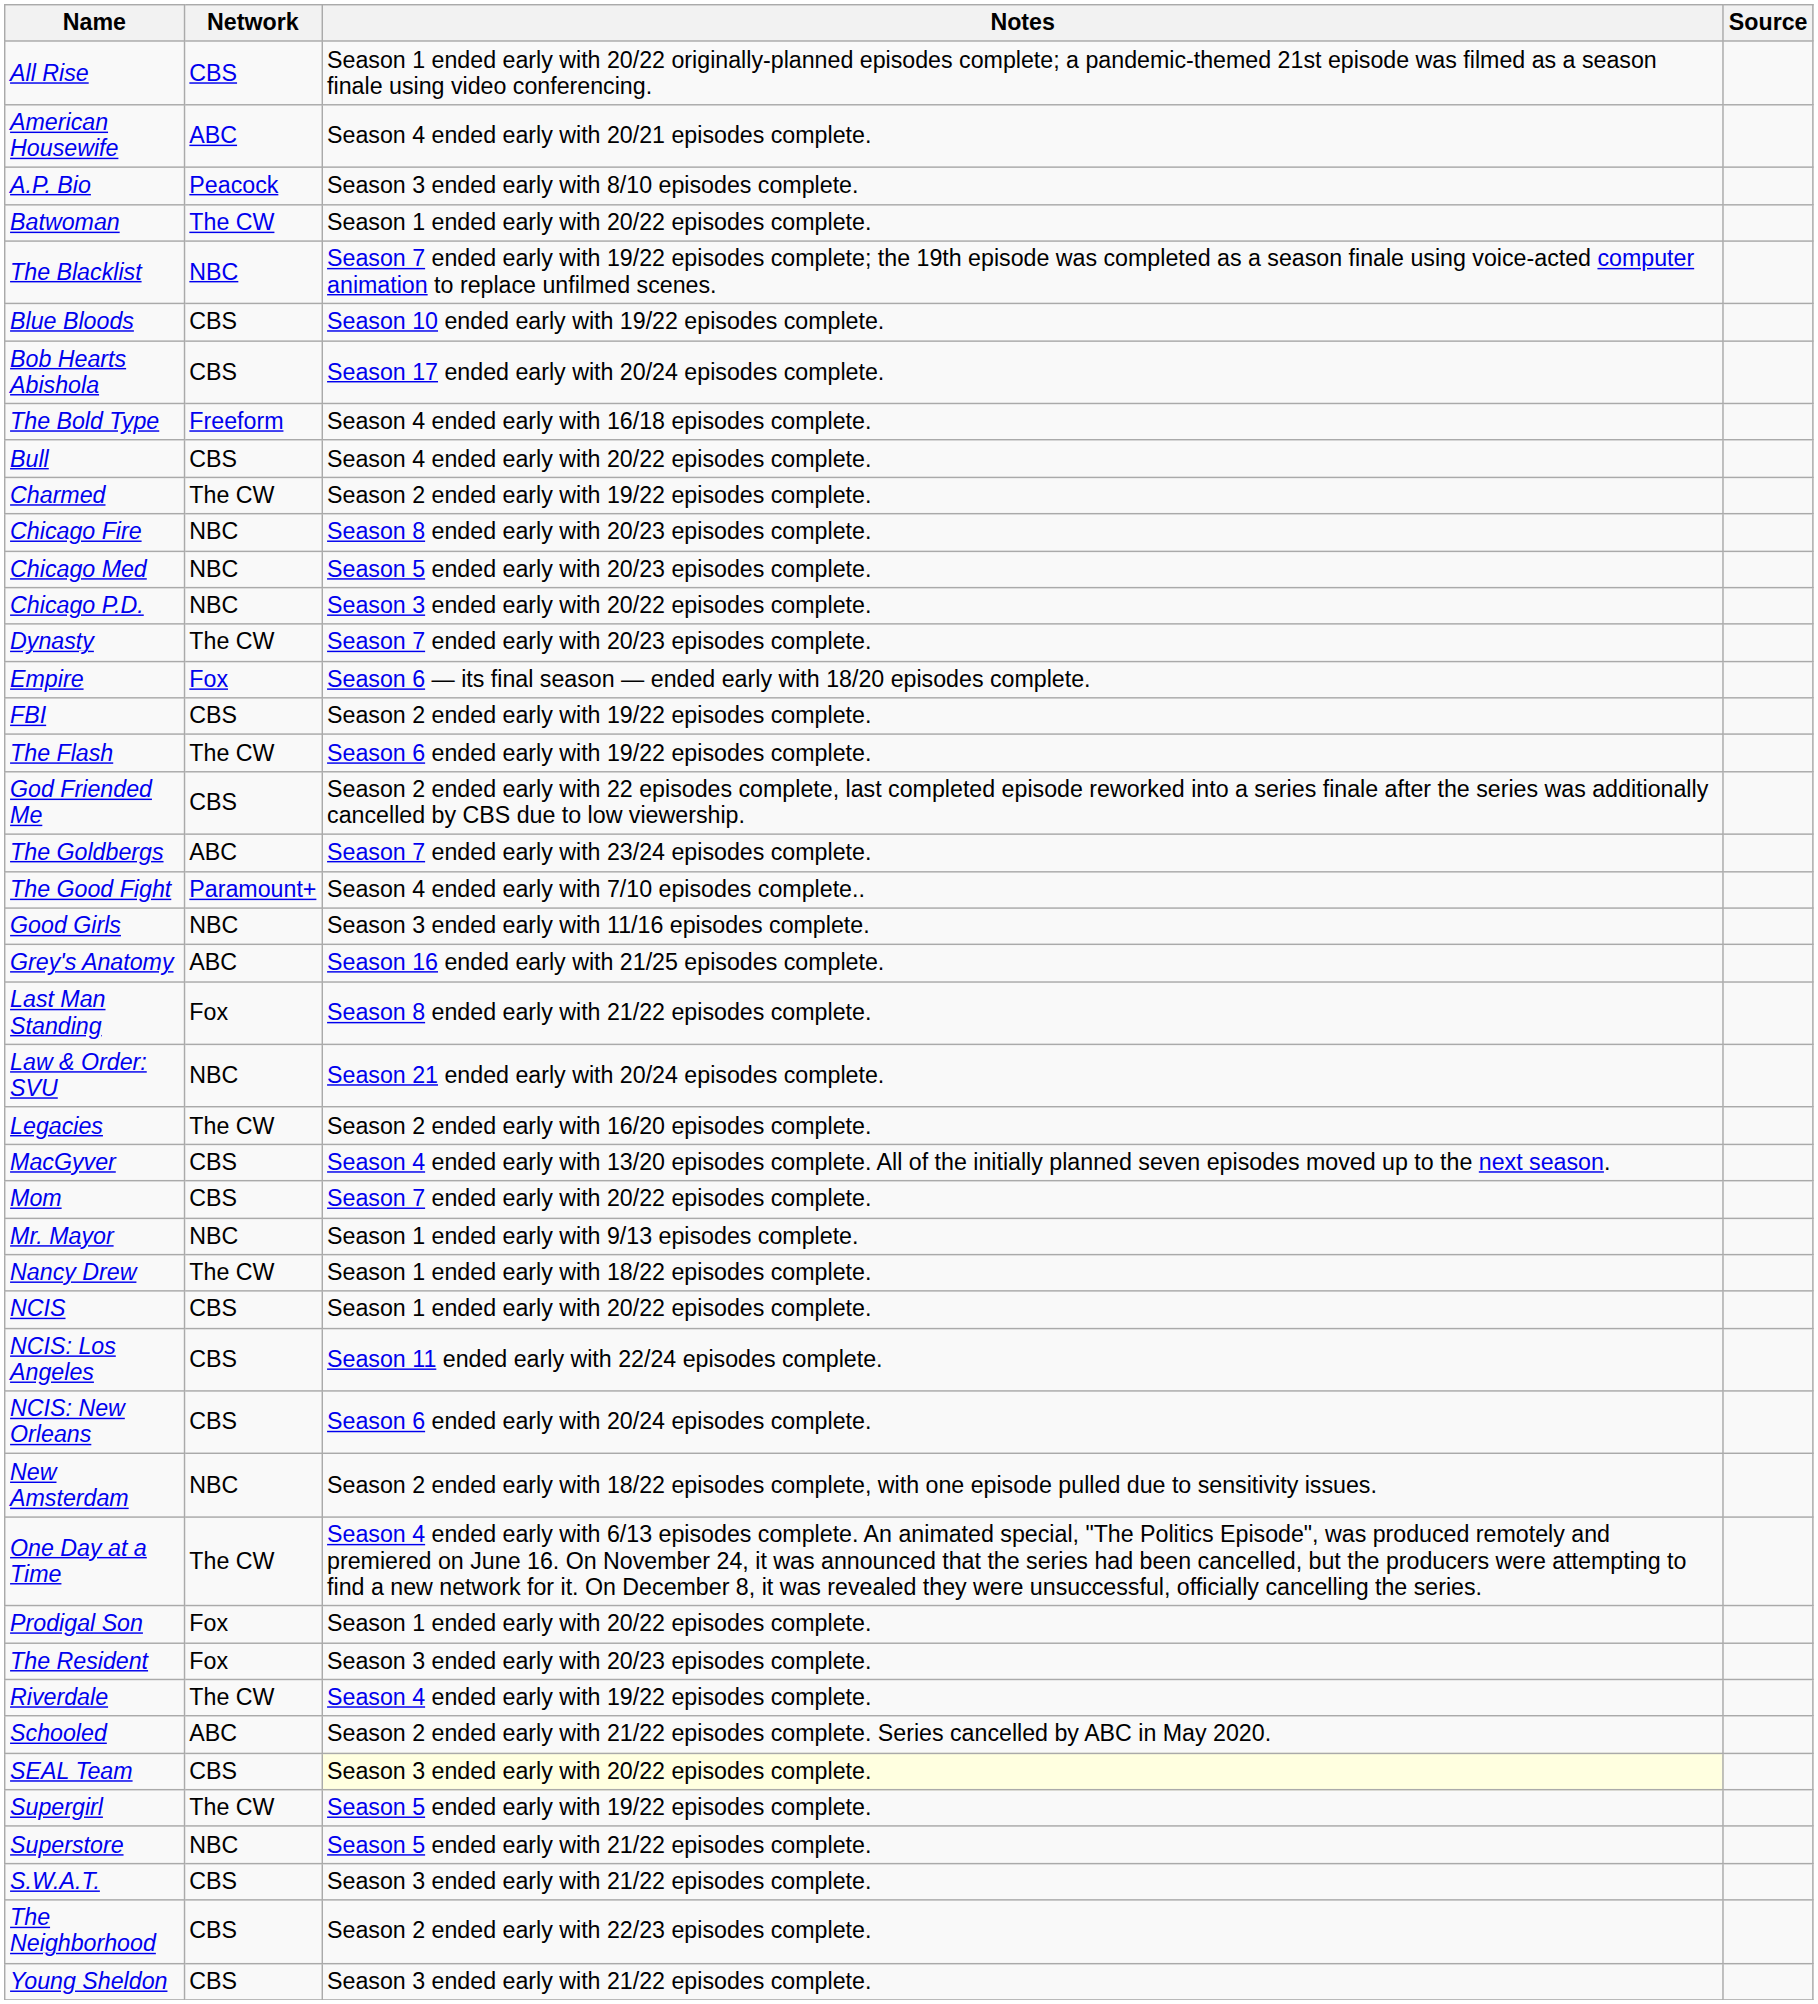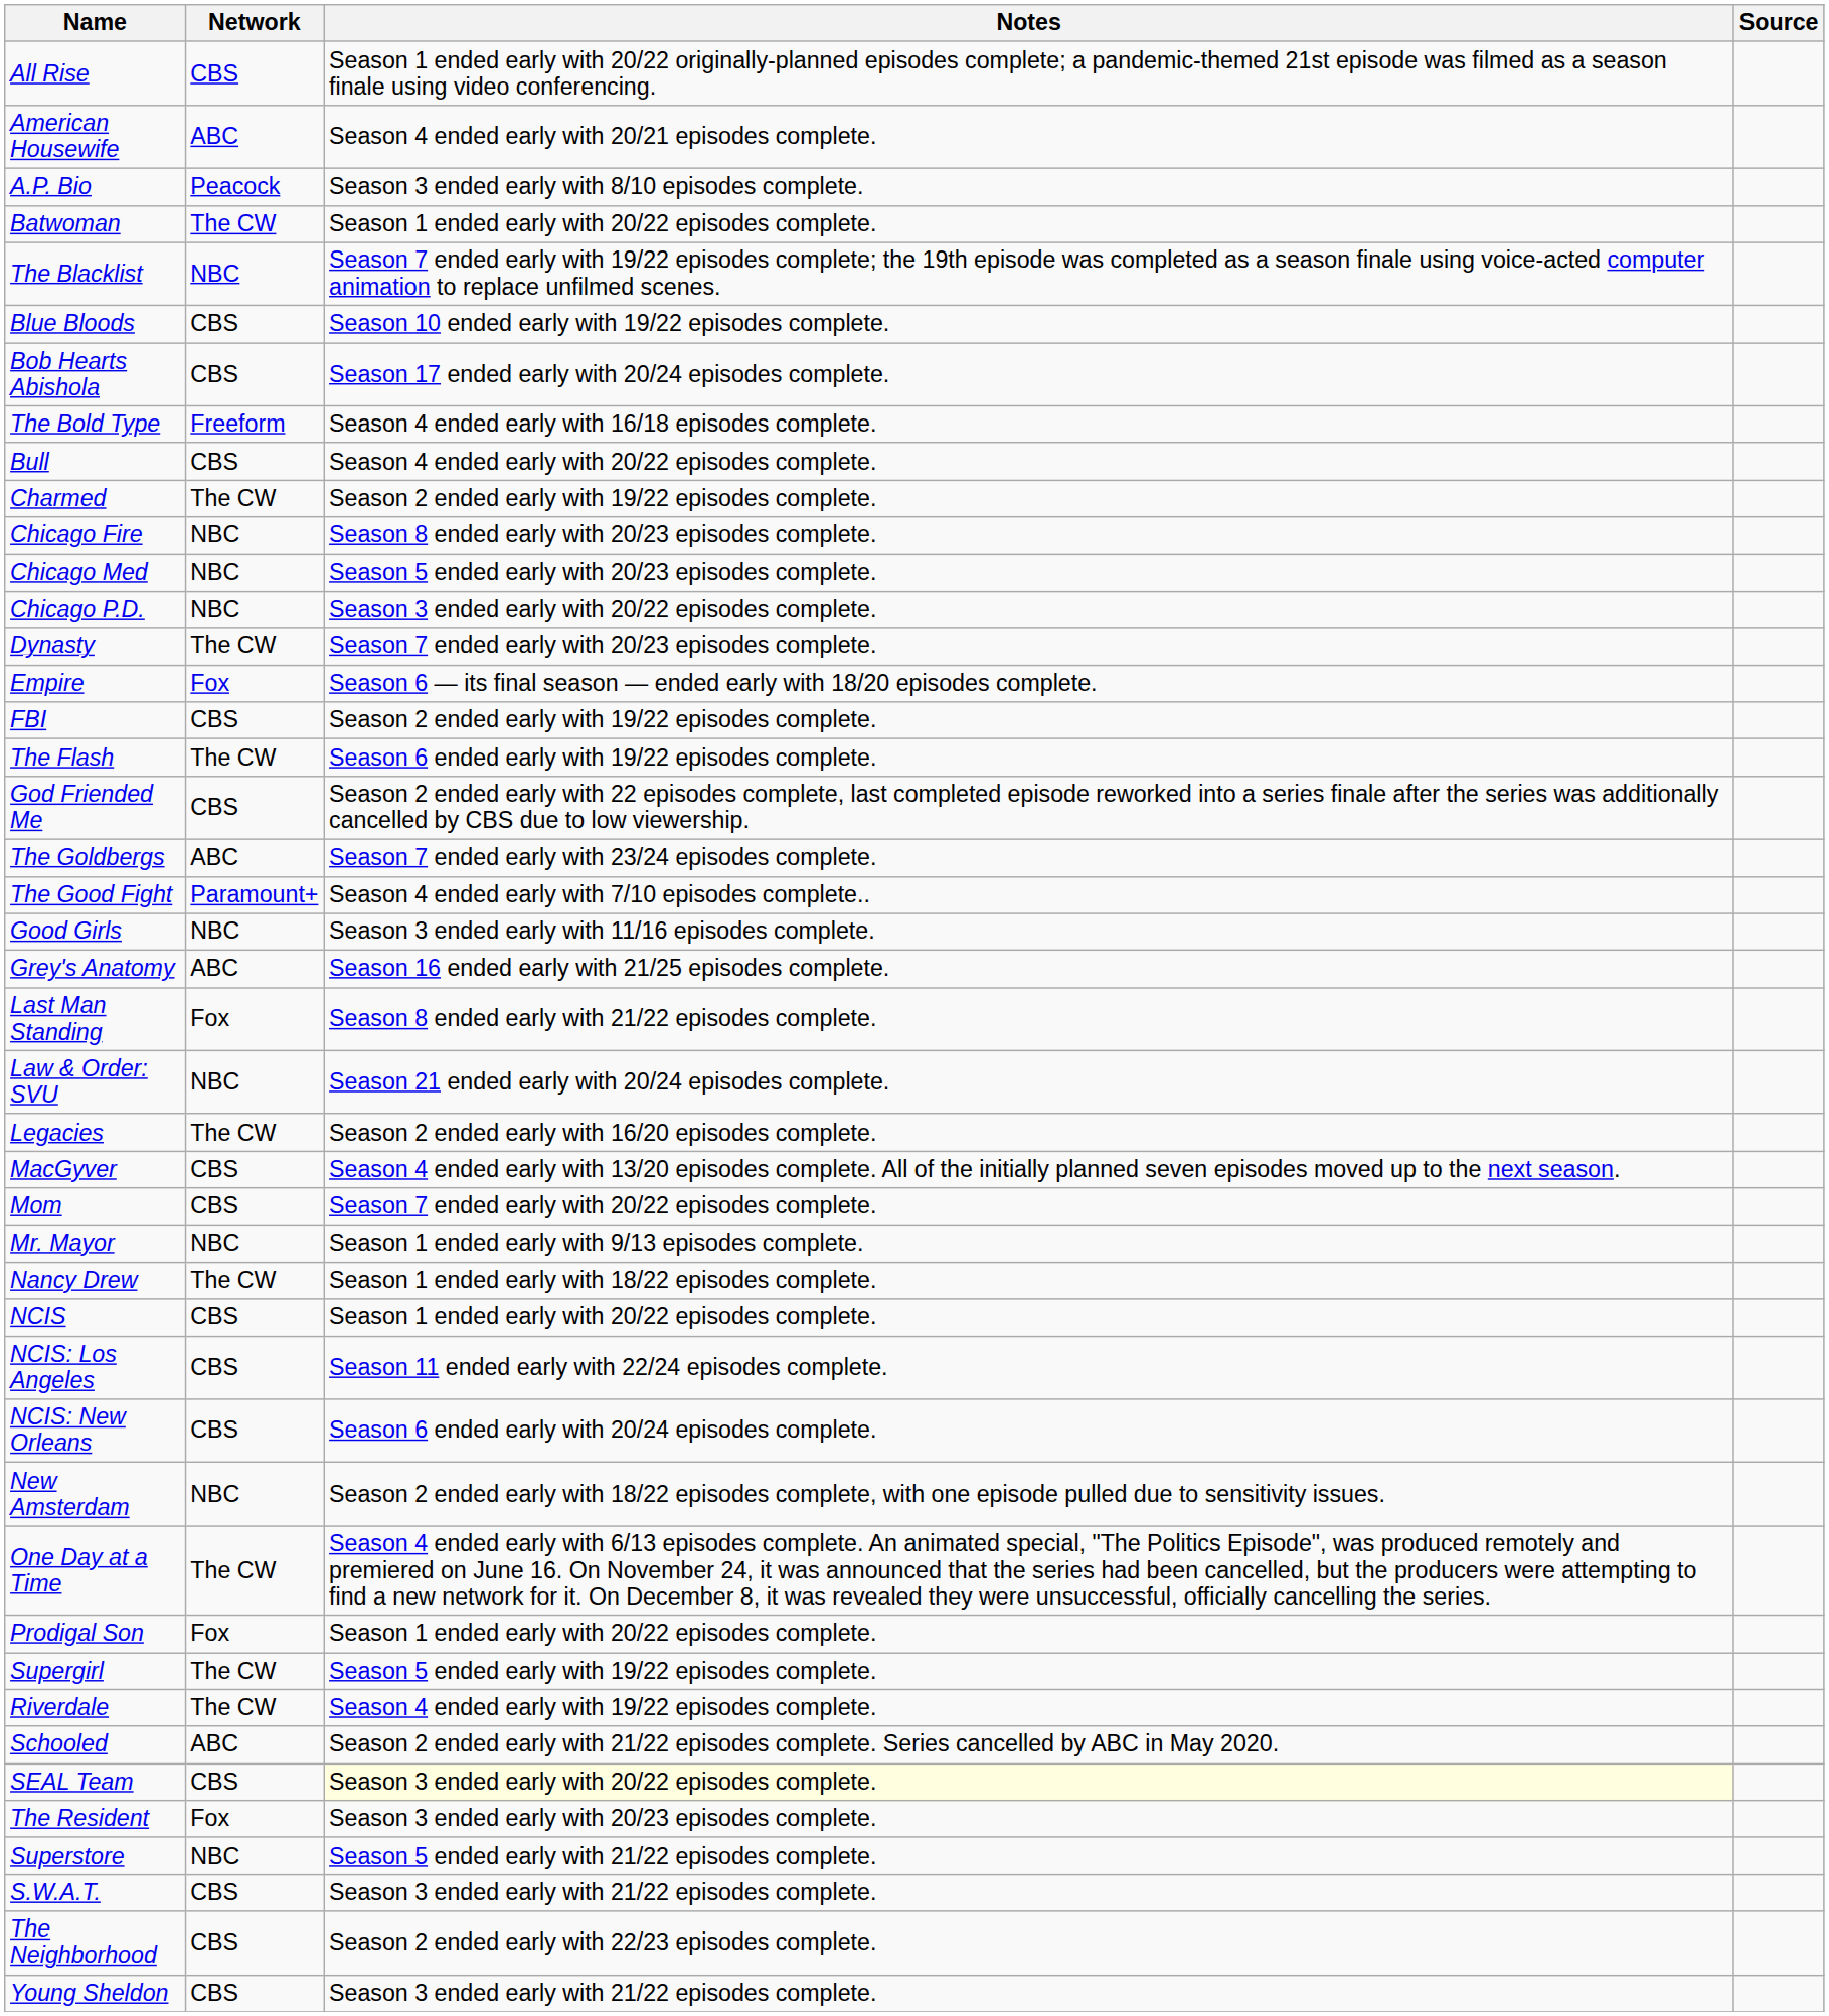rows swapped: The Resident <-> Supergirl
